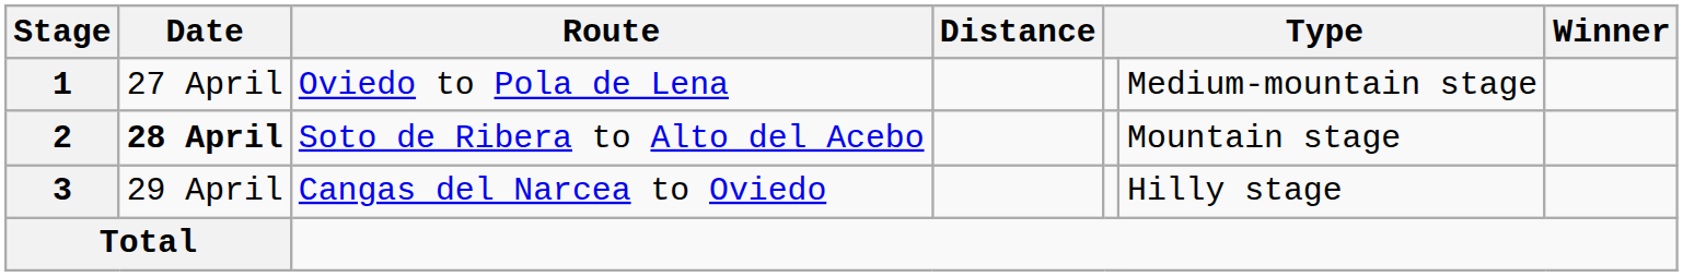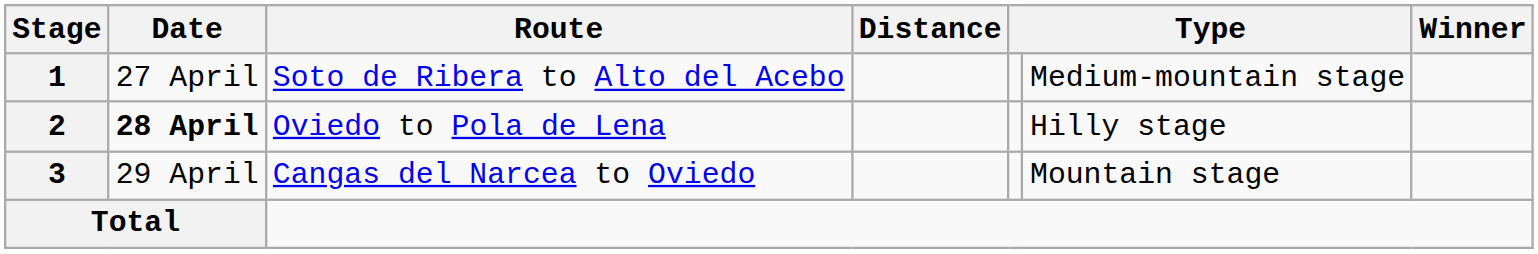1 | Route: Oviedo to Pola de Lena -> Soto de Ribera to Alto del Acebo
2 | Route: Soto de Ribera to Alto del Acebo -> Oviedo to Pola de Lena
2 | column 6: Mountain stage -> Hilly stage
3 | column 6: Hilly stage -> Mountain stage
